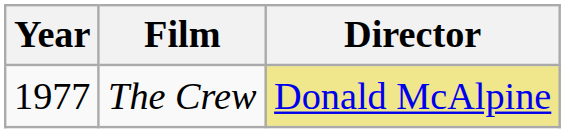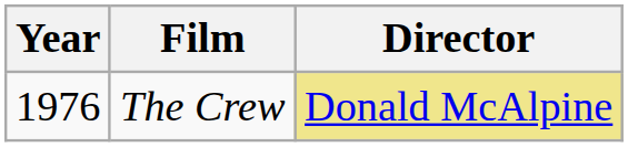The Crew | Year: 1977 -> 1976
